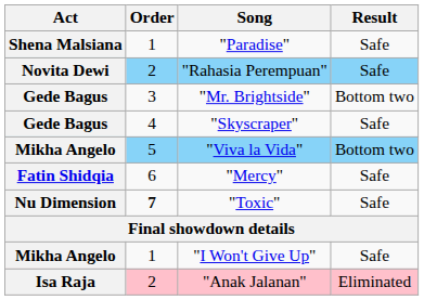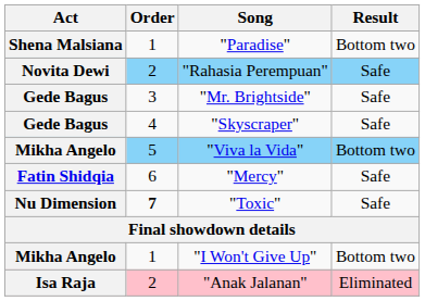"Paradise" | Result: Safe -> Bottom two
"Mr. Brightside" | Result: Bottom two -> Safe
"I Won't Give Up" | Result: Safe -> Bottom two
